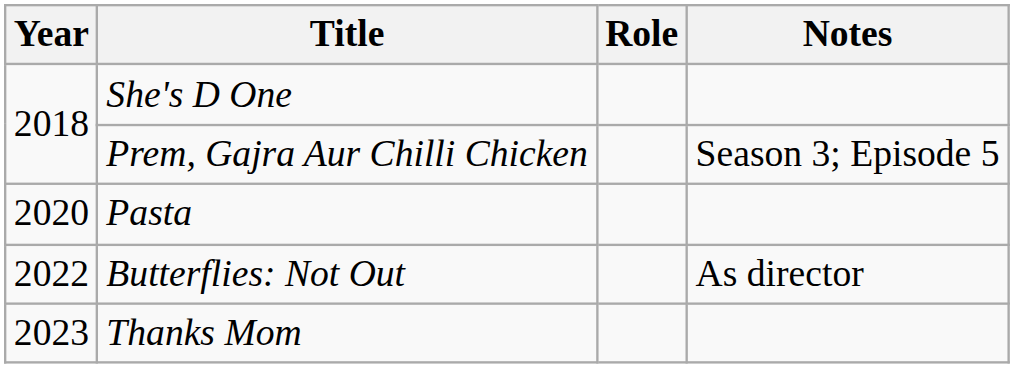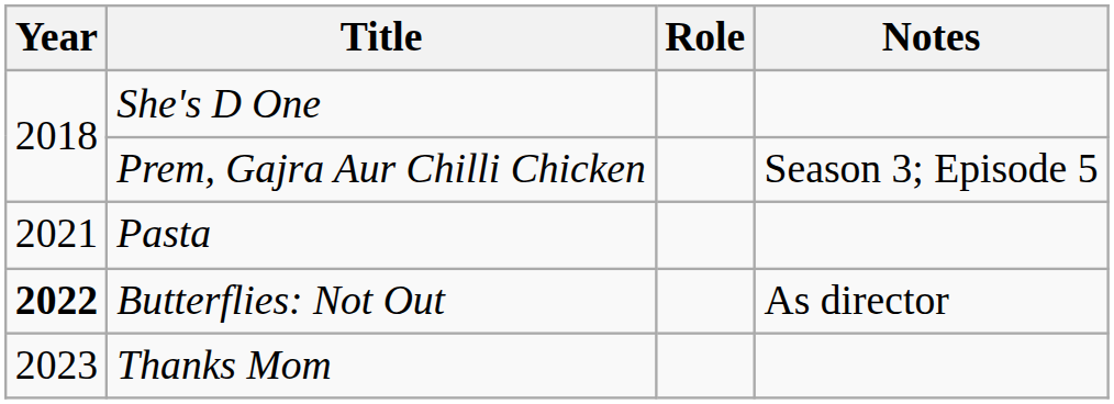Pasta | Year: 2020 -> 2021
Butterflies: Not Out | Year: normal -> bold
